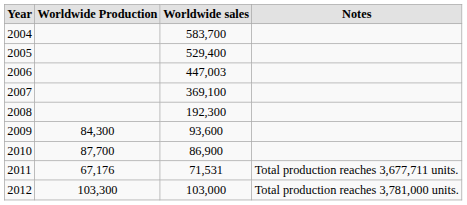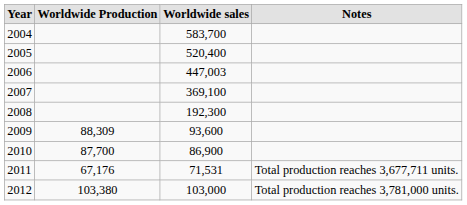2005 | Worldwide sales: 529,400 -> 520,400
2009 | Worldwide Production: 84,300 -> 88,309
2012 | Worldwide Production: 103,300 -> 103,380
